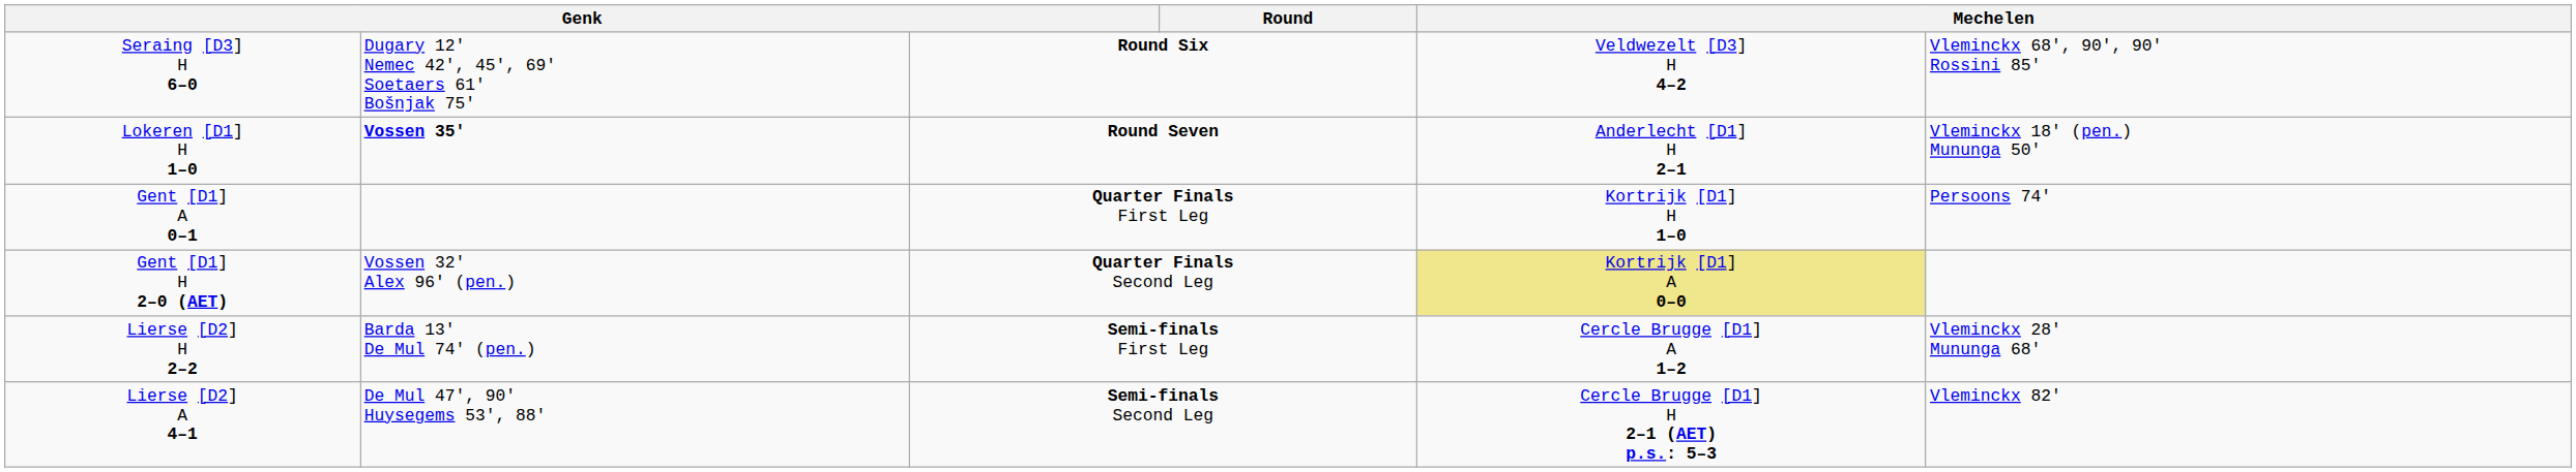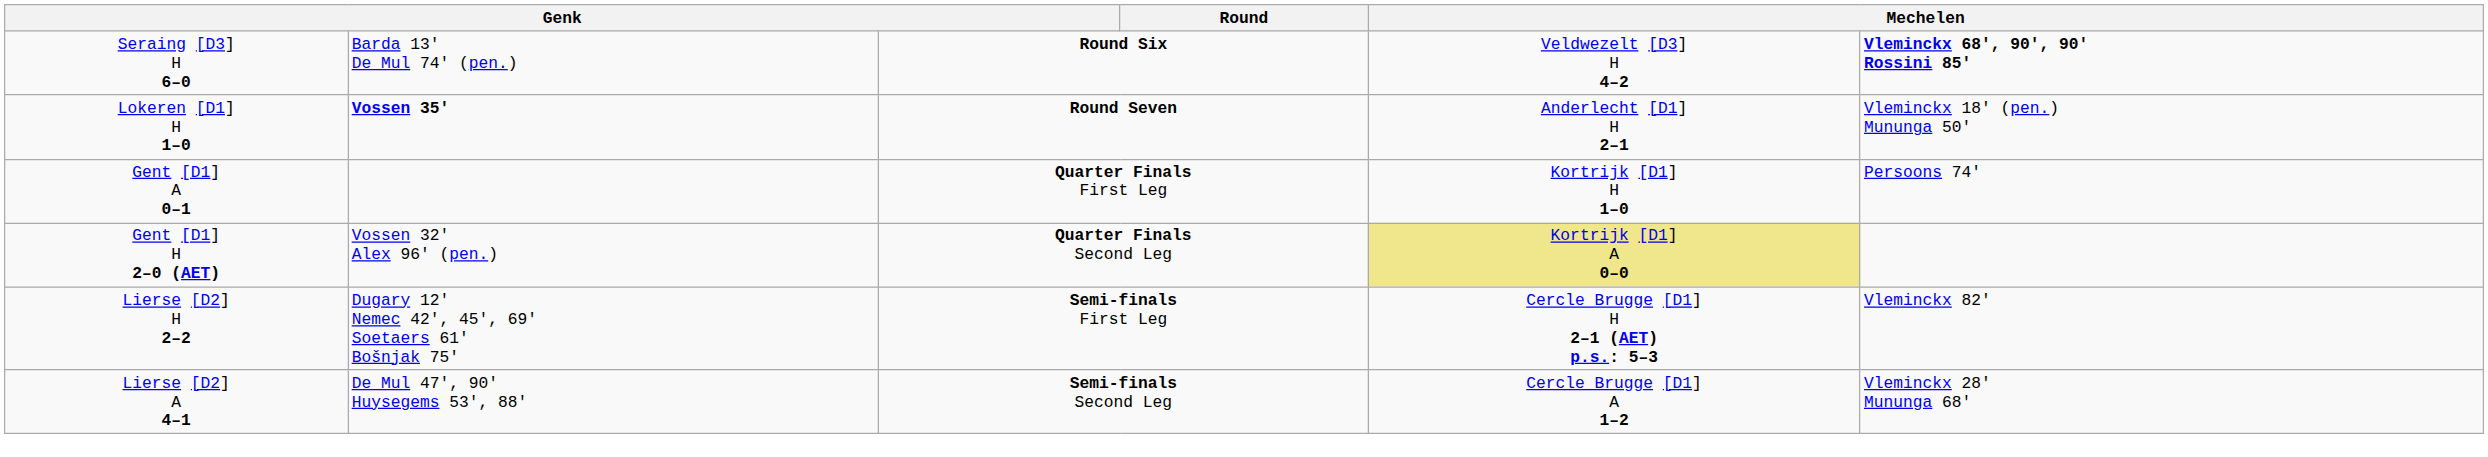Seraing [D3] H 6–0 | column 2: Dugary 12' Nemec 42', 45', 69' Soetaers 61' Bošnjak 75' -> Barda 13' De Mul 74' (pen.)
Seraing [D3] H 6–0 | column 6: normal -> bold
Lierse [D2] H 2–2 | column 2: Barda 13' De Mul 74' (pen.) -> Dugary 12' Nemec 42', 45', 69' Soetaers 61' Bošnjak 75'
Lierse [D2] H 2–2 | column 5: Cercle Brugge [D1] A 1–2 -> Cercle Brugge [D1] H 2–1 (AET) p.s.: 5–3
Lierse [D2] H 2–2 | column 6: Vleminckx 28' Mununga 68' -> Vleminckx 82'
Lierse [D2] A 4–1 | column 5: Cercle Brugge [D1] H 2–1 (AET) p.s.: 5–3 -> Cercle Brugge [D1] A 1–2
Lierse [D2] A 4–1 | column 6: Vleminckx 82' -> Vleminckx 28' Mununga 68'
